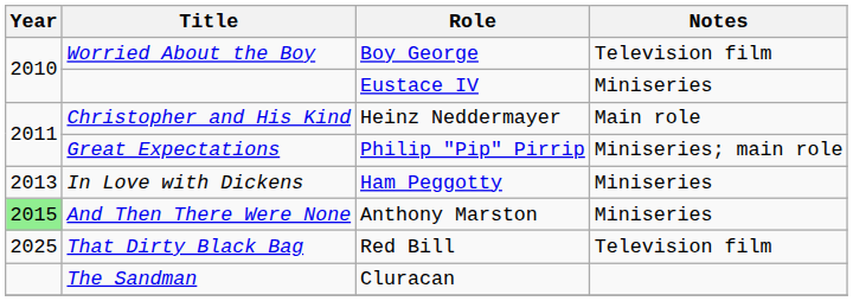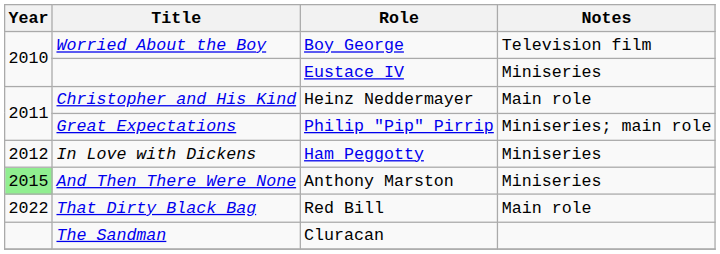In Love with Dickens | Year: 2013 -> 2012
That Dirty Black Bag | Year: 2025 -> 2022
That Dirty Black Bag | Notes: Television film -> Main role
